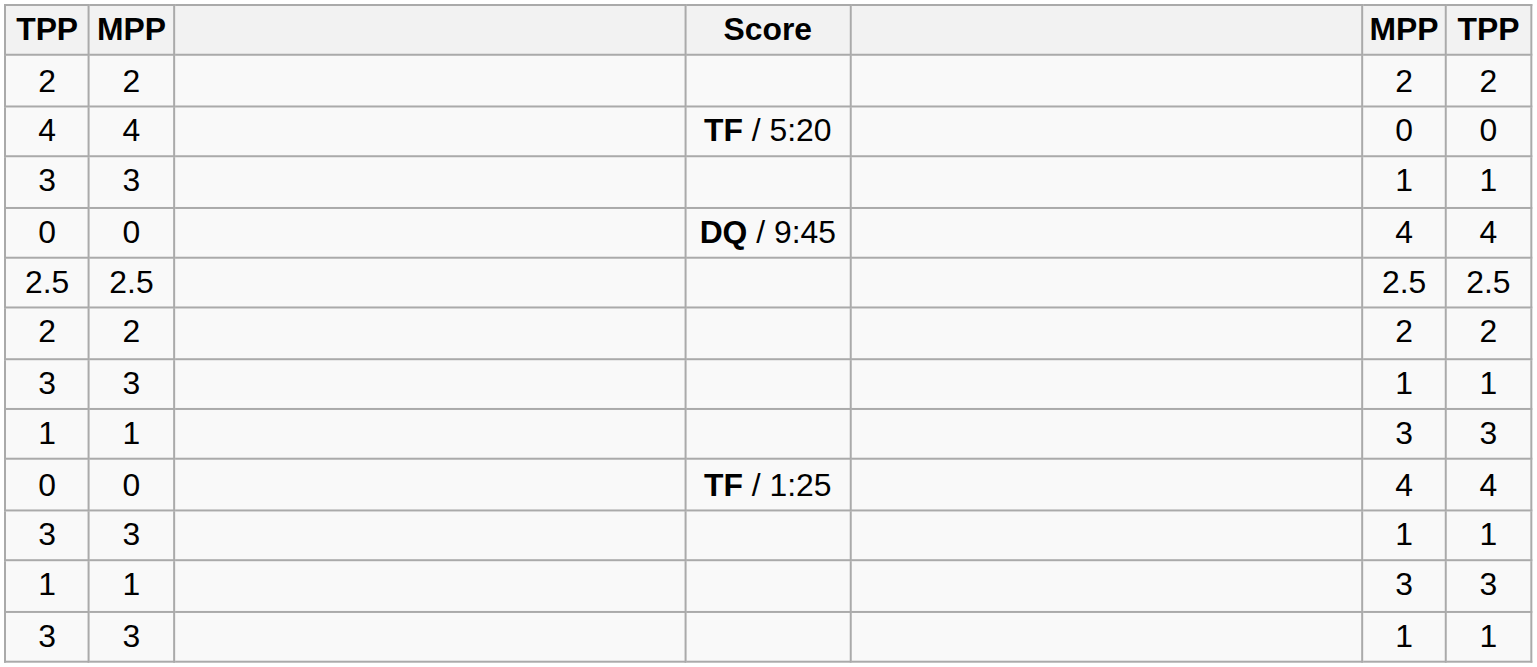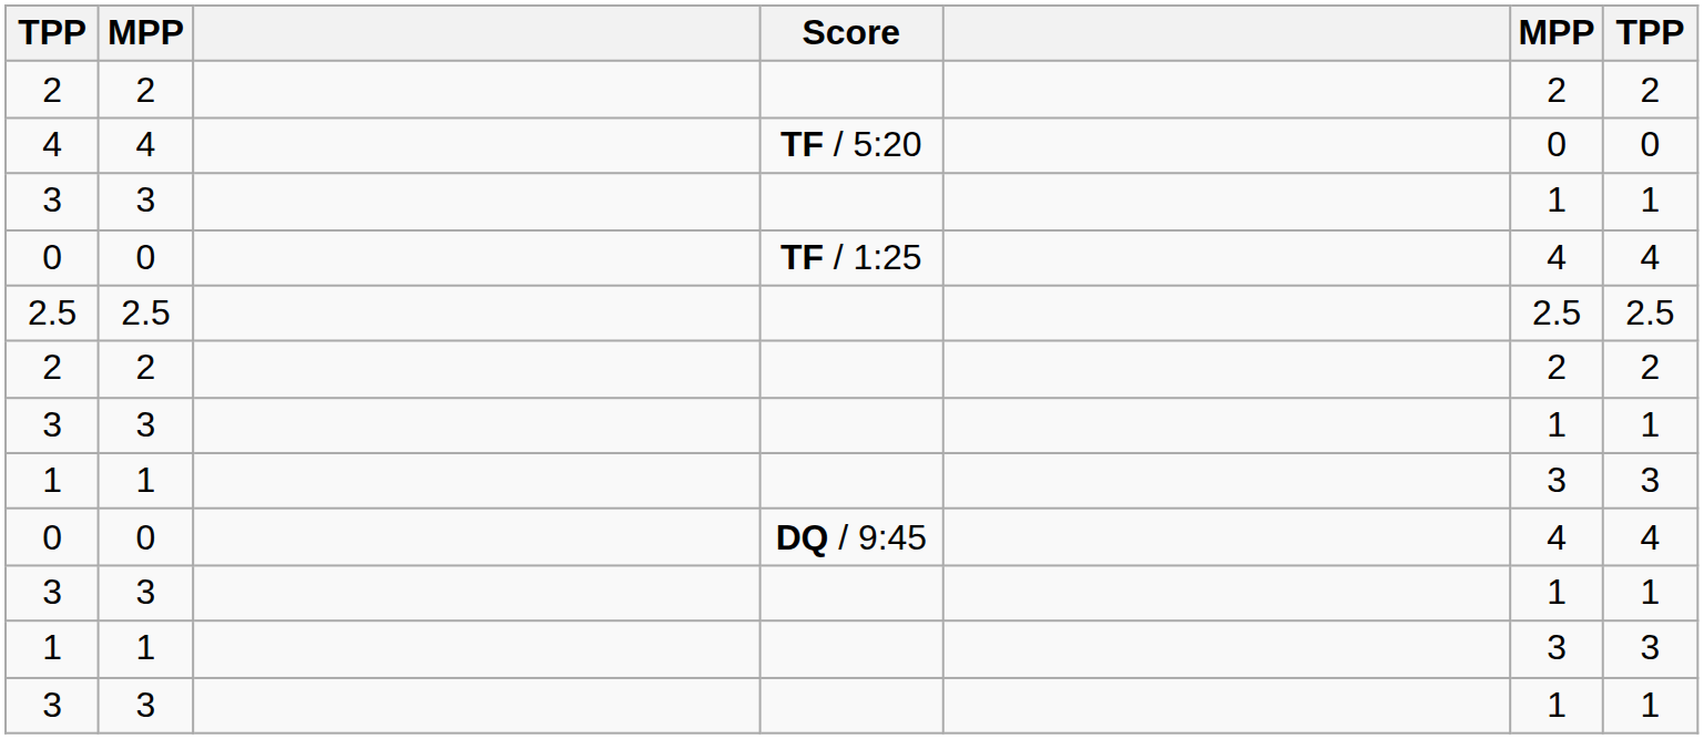rows swapped: 0 / TF / 1:25 <-> 0 / DQ / 9:45
